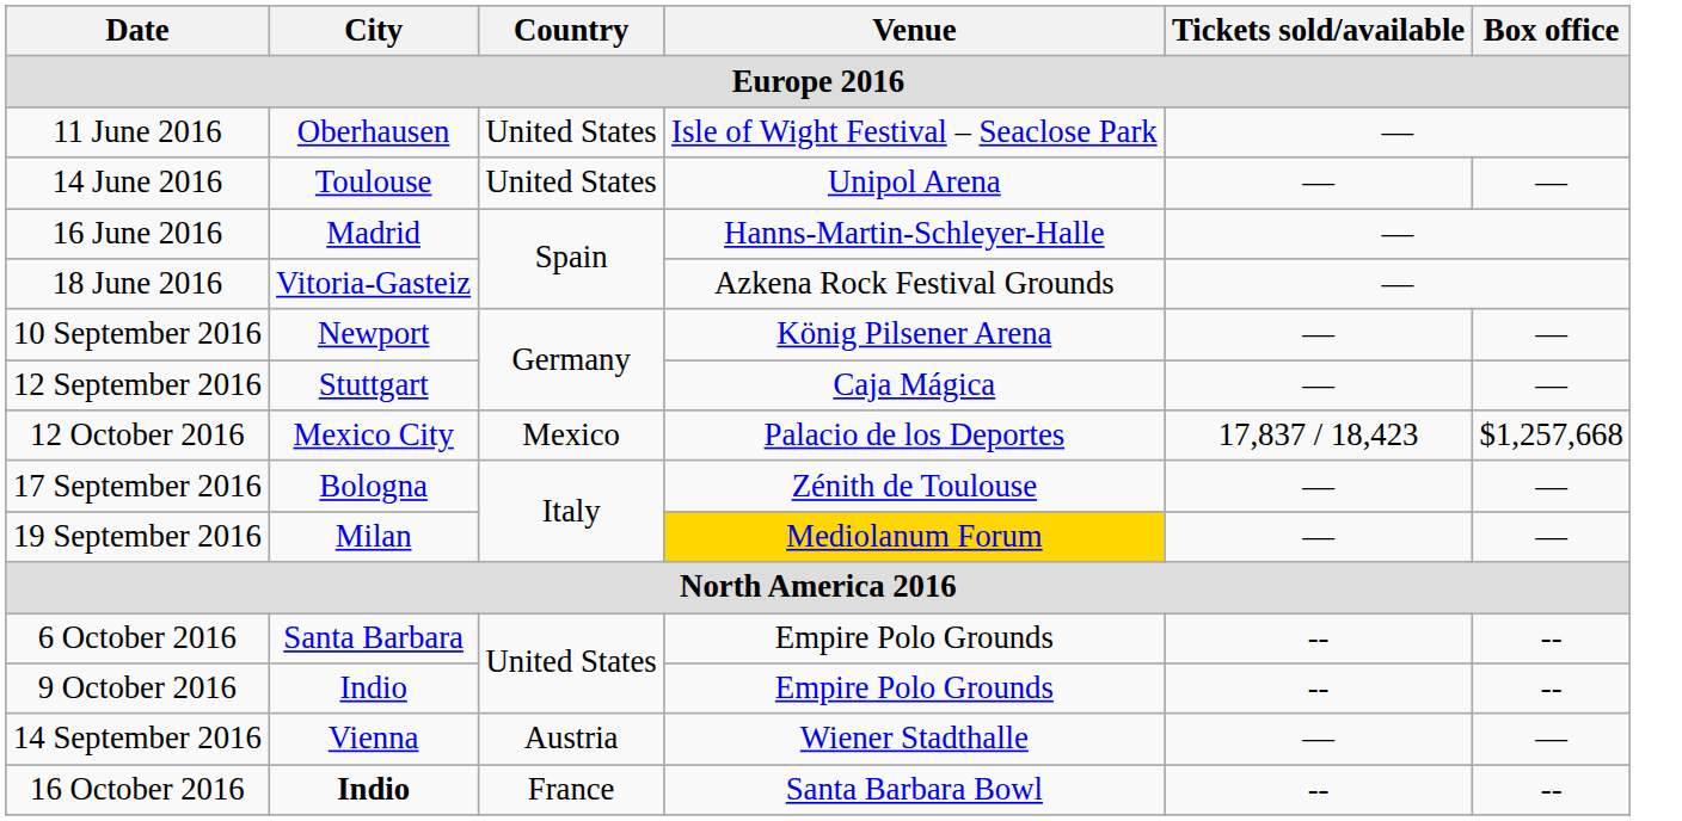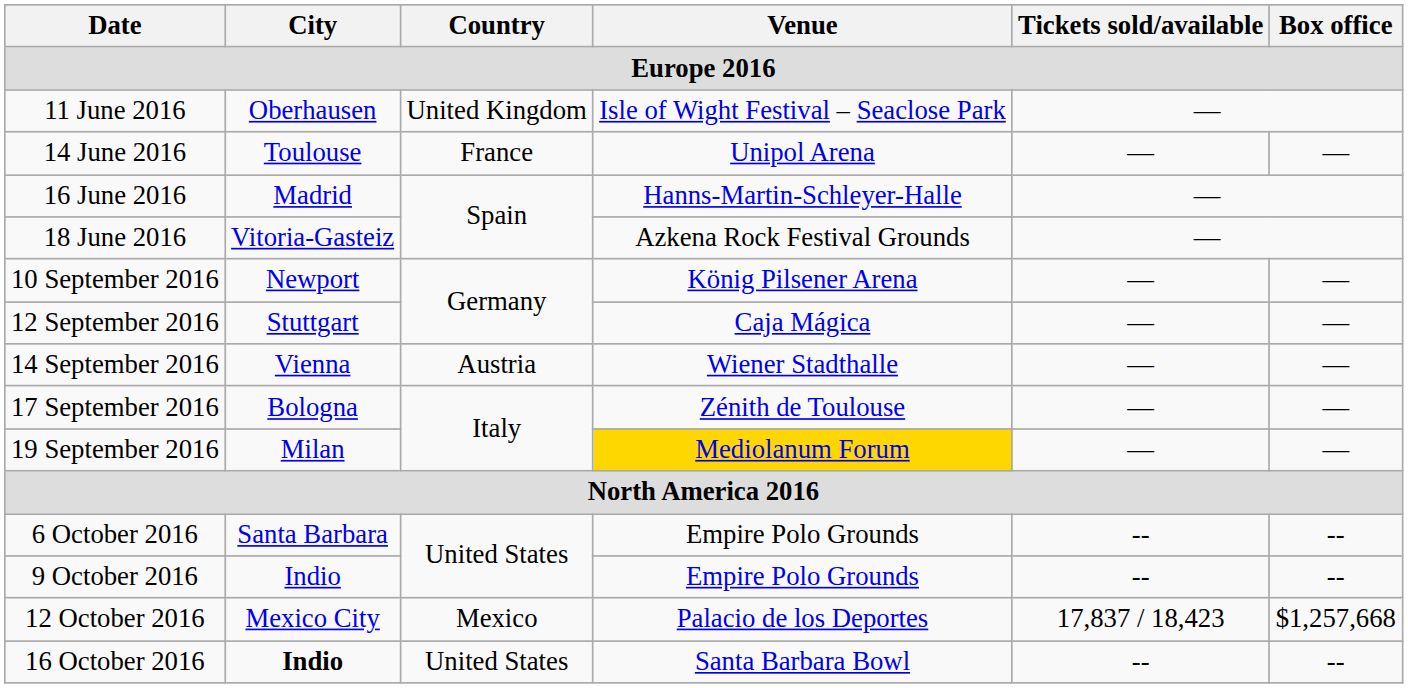11 June 2016 | Country: United States -> United Kingdom
14 June 2016 | Country: United States -> France
rows swapped: 14 September 2016 <-> 12 October 2016
16 October 2016 | Country: France -> United States
